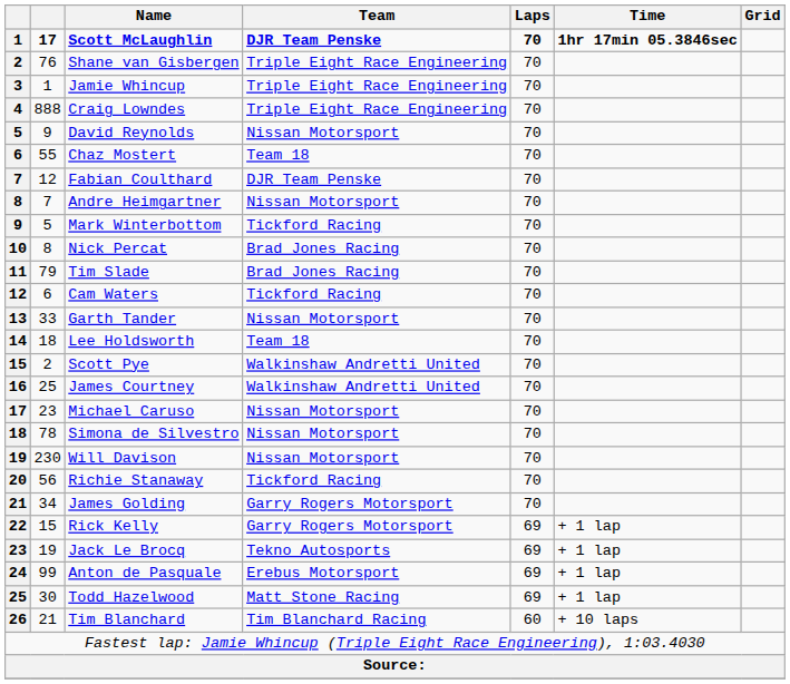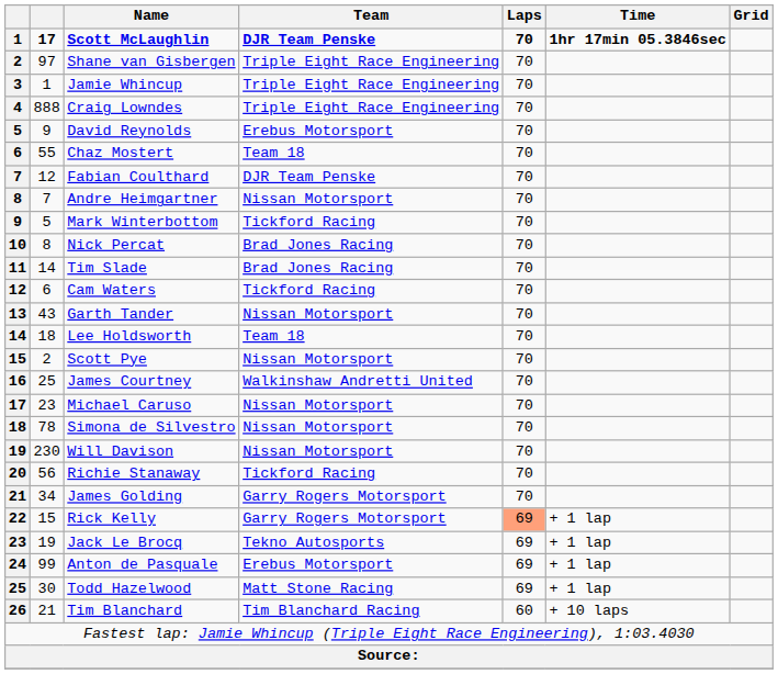Shane van Gisbergen | column 2: 76 -> 97
David Reynolds | Team: Nissan Motorsport -> Erebus Motorsport
Tim Slade | column 2: 79 -> 14
Garth Tander | column 2: 33 -> 43
Scott Pye | Team: Walkinshaw Andretti United -> Nissan Motorsport
Rick Kelly | Laps: no background -> lightsalmon background
